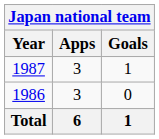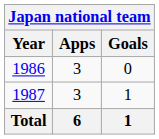rows swapped: 1986 <-> 1987
